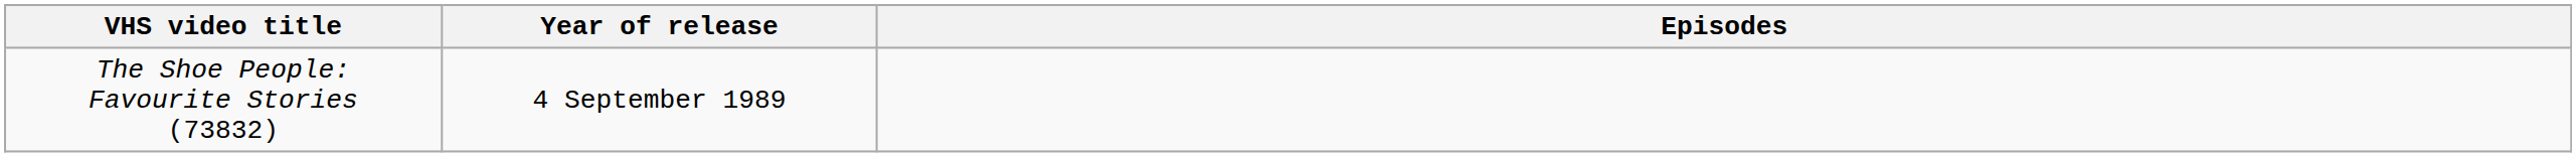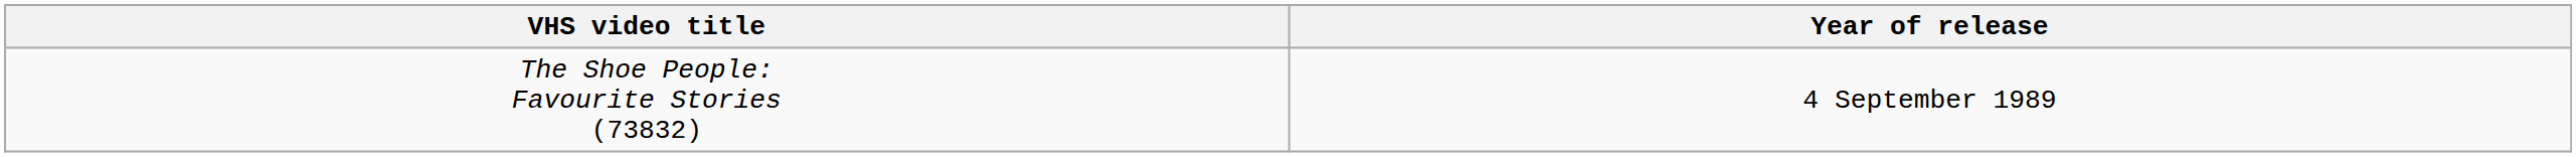- column: Episodes
